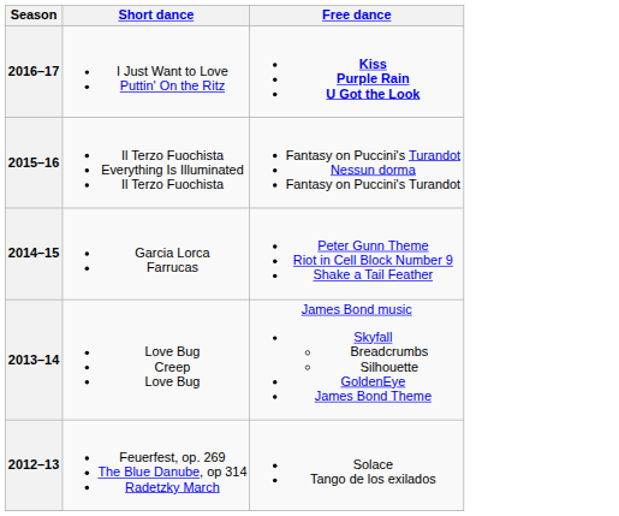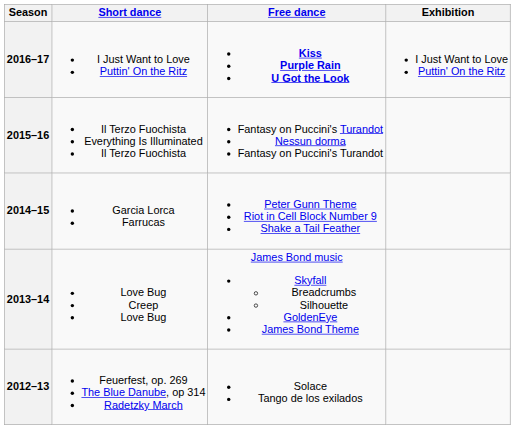+ column: Exhibition | I Just Want to Love Puttin' On the Ritz
